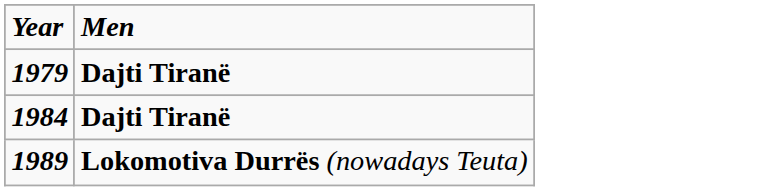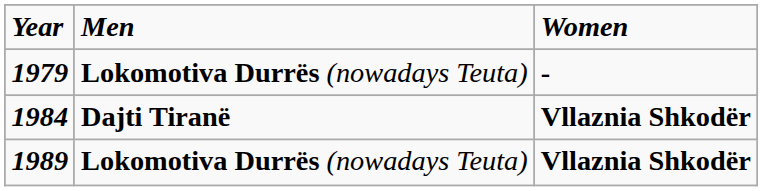+ column: Women | - | Vllaznia Shkodër | Vllaznia Shkodër
1979 | Men: Dajti Tiranë -> Lokomotiva Durrës (nowadays Teuta)
